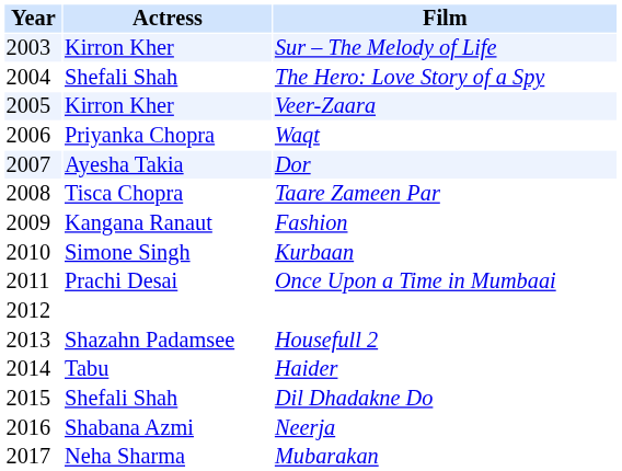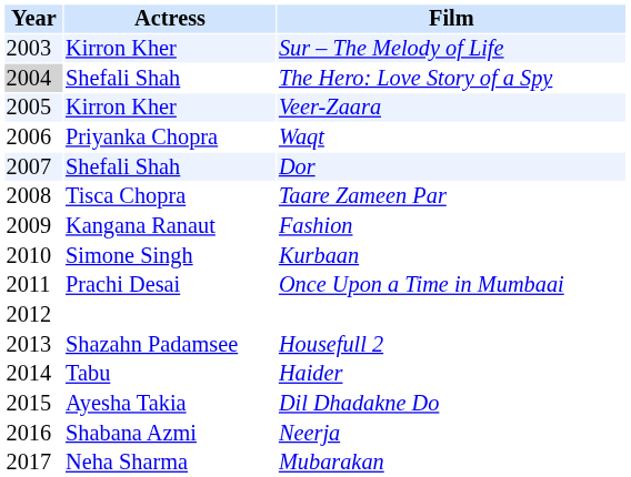The Hero: Love Story of a Spy | Year: no background -> lightgrey background
Dor | Actress: Ayesha Takia -> Shefali Shah
Dil Dhadakne Do | Actress: Shefali Shah -> Ayesha Takia
